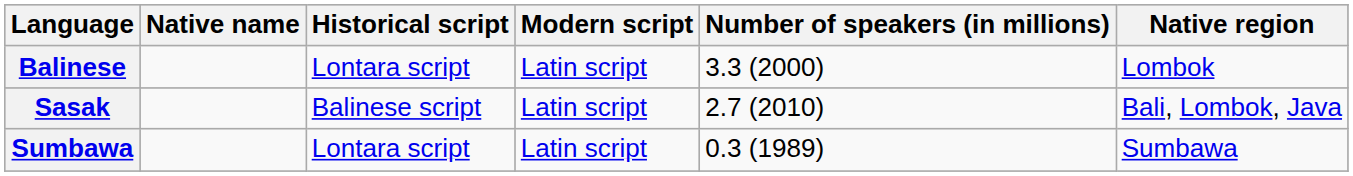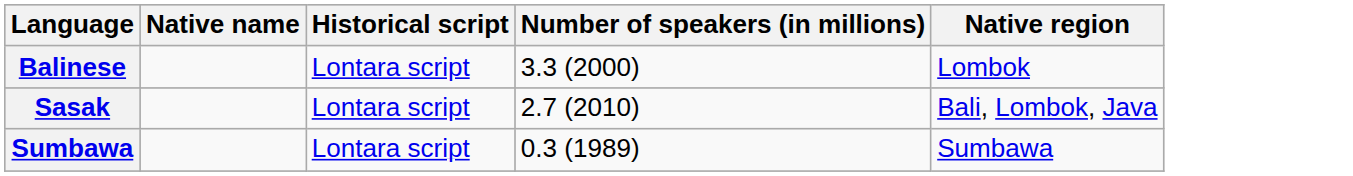- column: Modern script | Latin script | Latin script | Latin script
Sasak | Historical script: Balinese script -> Lontara script
